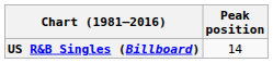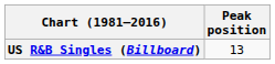US R&B Singles (Billboard) | Peak position: 14 -> 13
